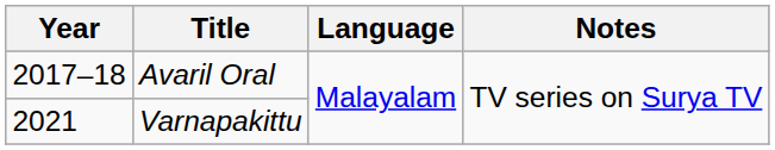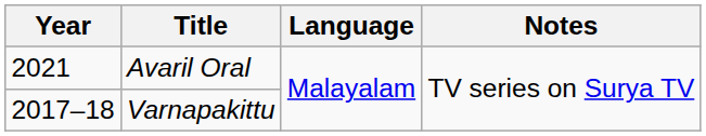Avaril Oral | Year: 2017–18 -> 2021
Varnapakittu | Year: 2021 -> 2017–18
